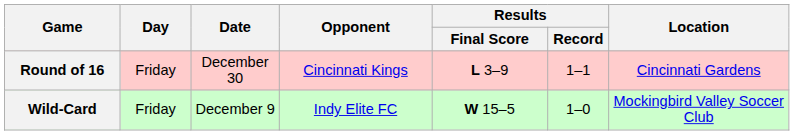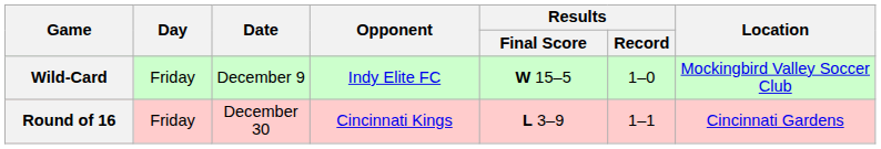rows swapped: Wild-Card <-> Round of 16
